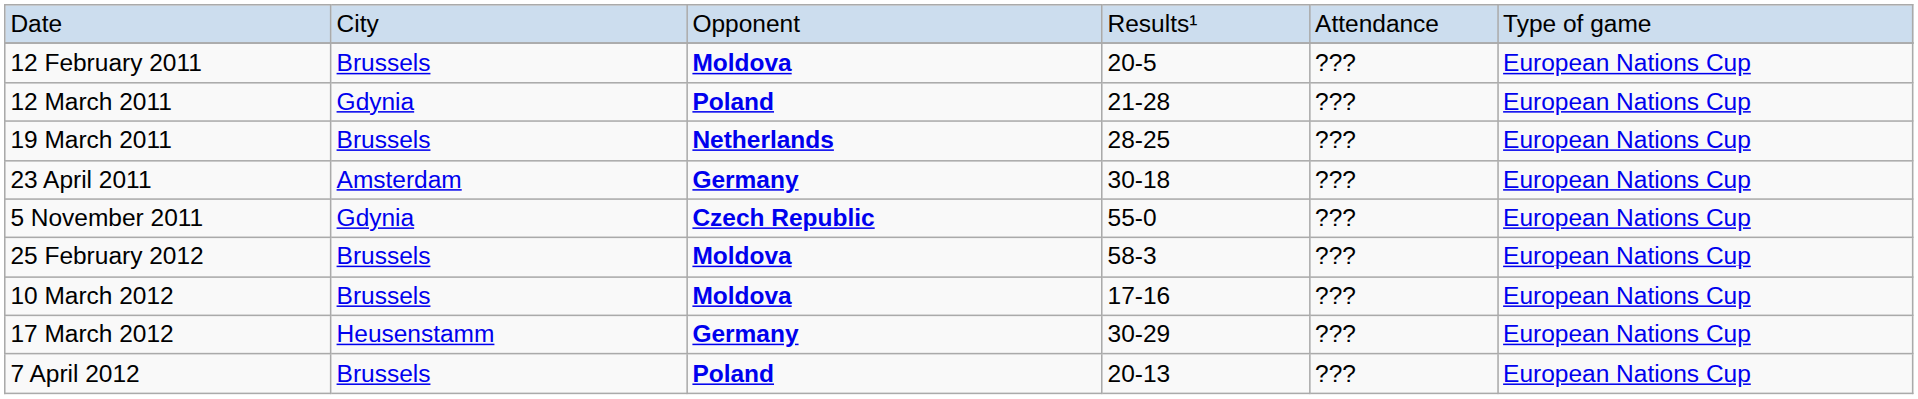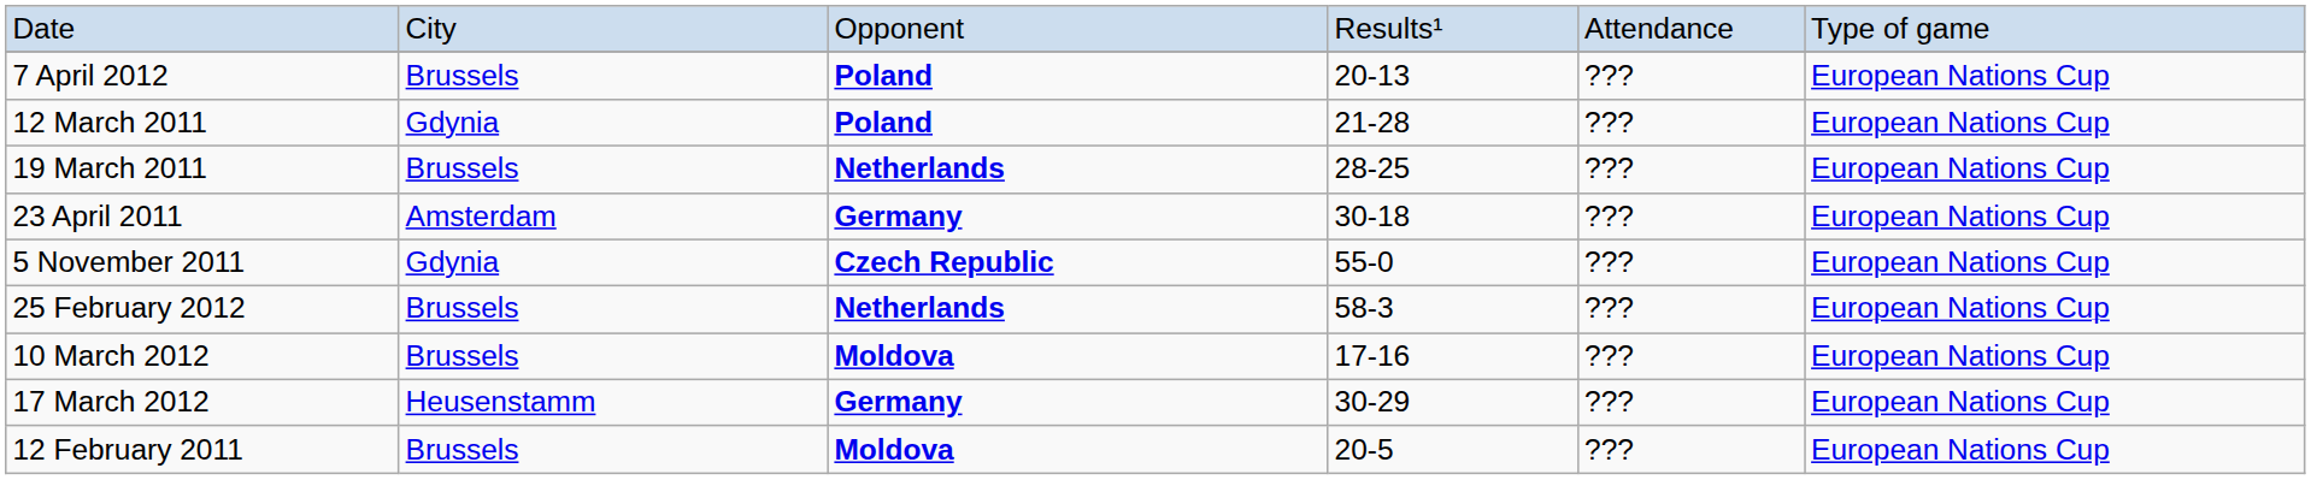rows swapped: 12 February 2011 <-> 7 April 2012
25 February 2012 | column 3: Moldova -> Netherlands
